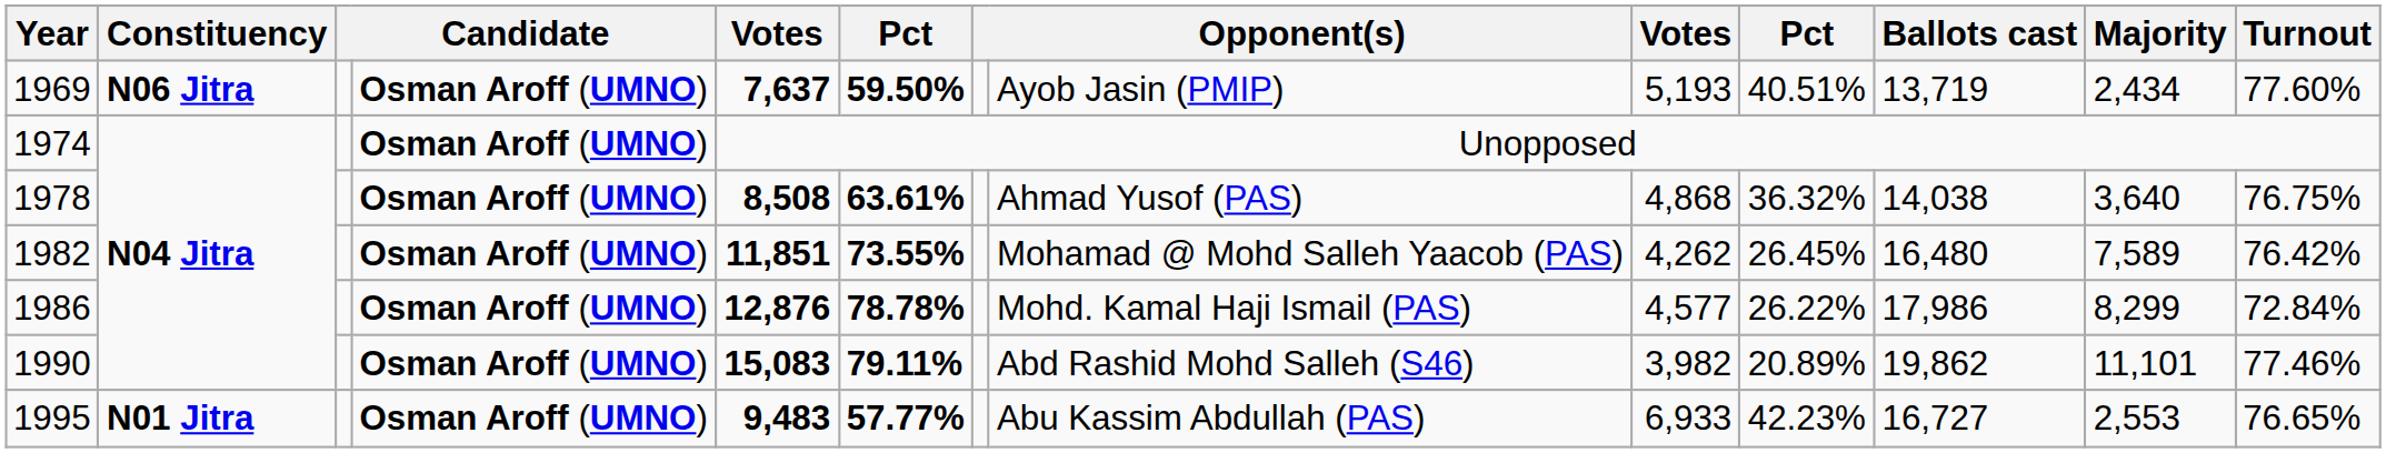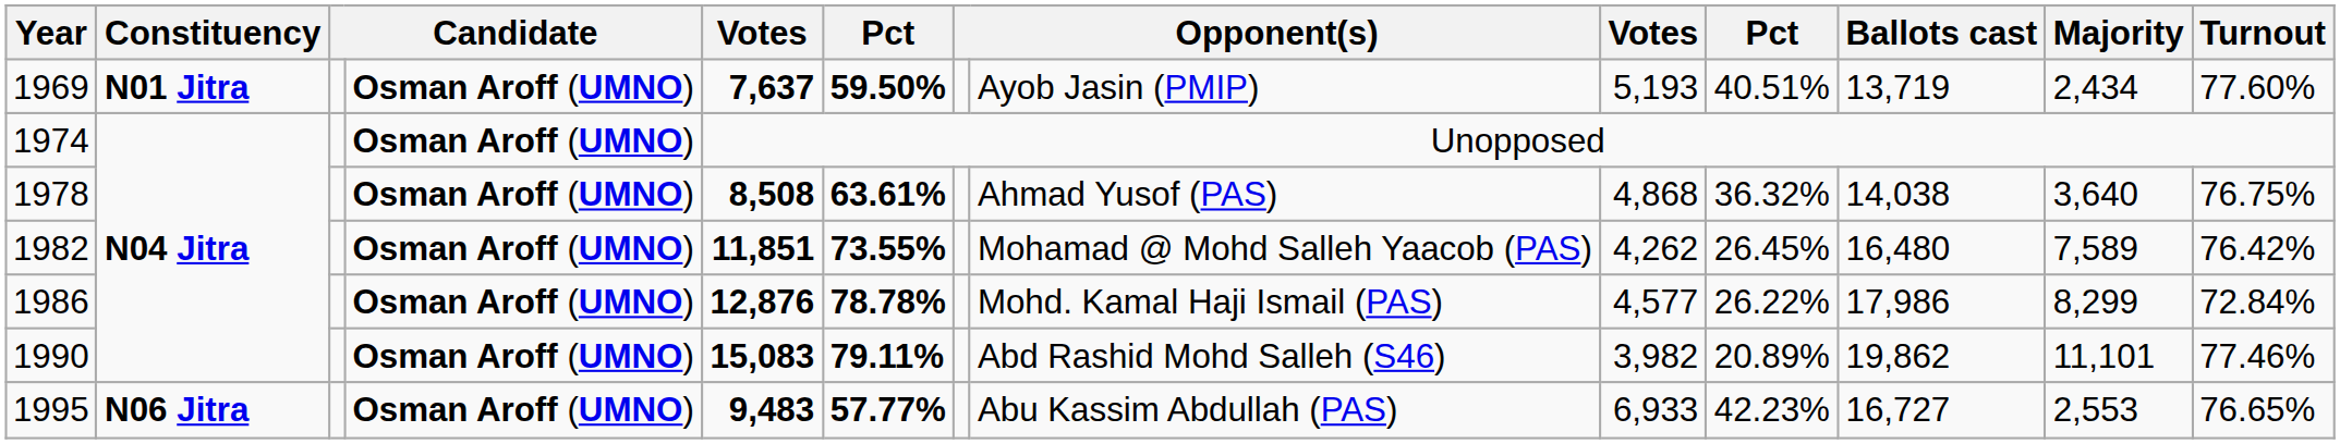1969 | Constituency: N06 Jitra -> N01 Jitra
1995 | Constituency: N01 Jitra -> N06 Jitra
